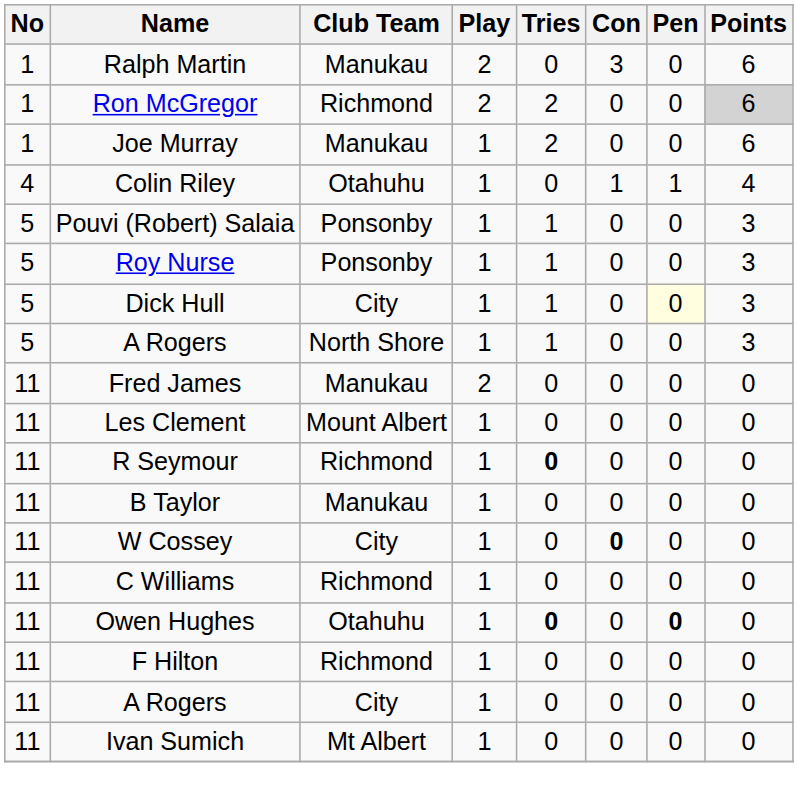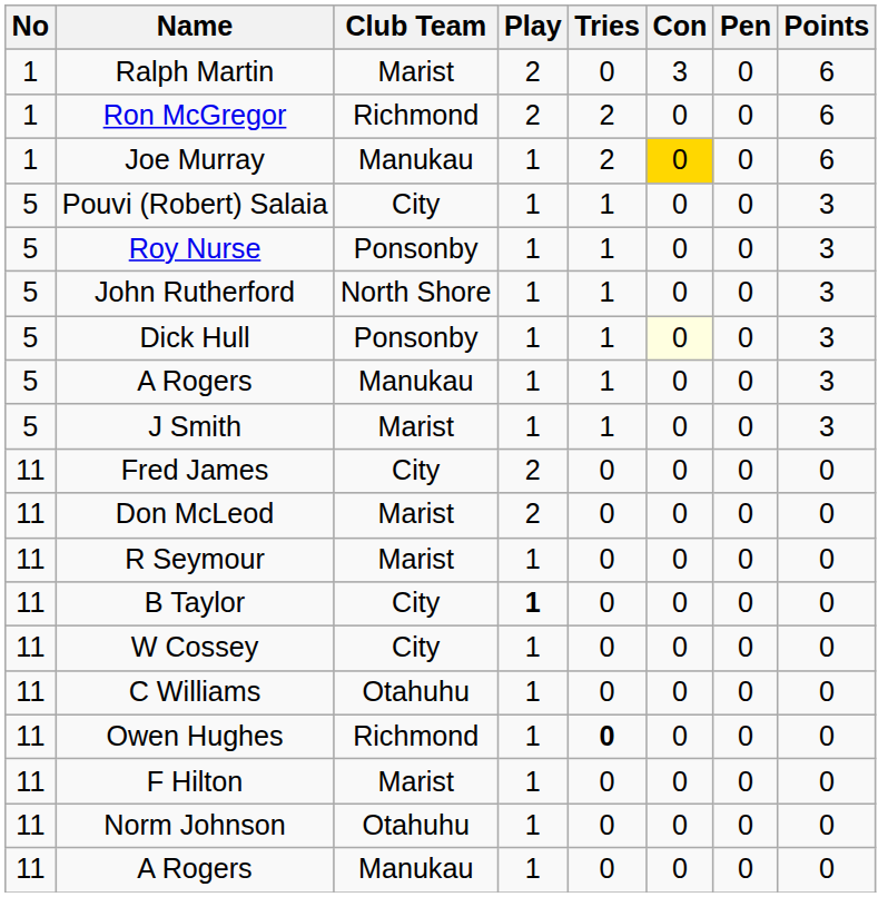Ralph Martin | Club Team: Manukau -> Marist
Ron McGregor | Points: lightgrey background -> no background
Joe Murray | Con: no background -> gold background
- row: 4 | Colin Riley | Otahuhu | 1 | 0 | 1 | 1 | 4
Pouvi (Robert) Salaia | Club Team: Ponsonby -> City
+ row: 5 | John Rutherford | North Shore | 1 | 1 | 0 | 0 | 3
Dick Hull | Club Team: City -> Ponsonby
Dick Hull | Con: no background -> lightyellow background
Dick Hull | Pen: lightyellow background -> no background
5 / A Rogers | Club Team: North Shore -> Manukau
+ row: 5 | J Smith | Marist | 1 | 1 | 0 | 0 | 3
Fred James | Club Team: Manukau -> City
+ row: 11 | Don McLeod | Marist | 2 | 0 | 0 | 0 | 0
- row: 11 | Les Clement | Mount Albert | 1 | 0 | 0 | 0 | 0
R Seymour | Club Team: Richmond -> Marist
R Seymour | Tries: bold -> normal
B Taylor | Club Team: Manukau -> City
B Taylor | Play: normal -> bold
W Cossey | Con: bold -> normal
C Williams | Club Team: Richmond -> Otahuhu
Owen Hughes | Club Team: Otahuhu -> Richmond
Owen Hughes | Pen: bold -> normal
F Hilton | Club Team: Richmond -> Marist
+ row: 11 | Norm Johnson | Otahuhu | 1 | 0 | 0 | 0 | 0
11 / A Rogers | Club Team: City -> Manukau
- row: 11 | Ivan Sumich | Mt Albert | 1 | 0 | 0 | 0 | 0
